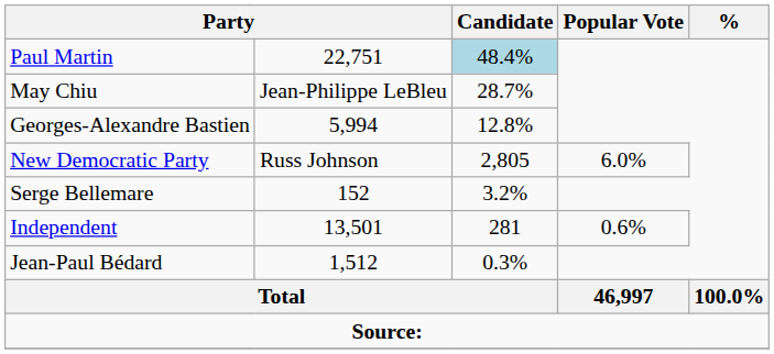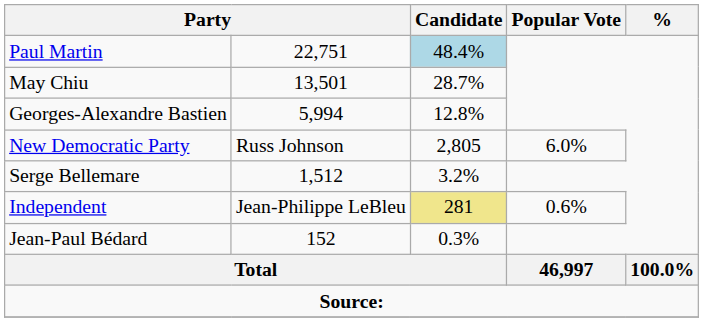May Chiu | column 2: Jean-Philippe LeBleu -> 13,501
Serge Bellemare | column 2: 152 -> 1,512
Independent | column 2: 13,501 -> Jean-Philippe LeBleu
Independent | Candidate: no background -> khaki background
Jean-Paul Bédard | column 2: 1,512 -> 152
